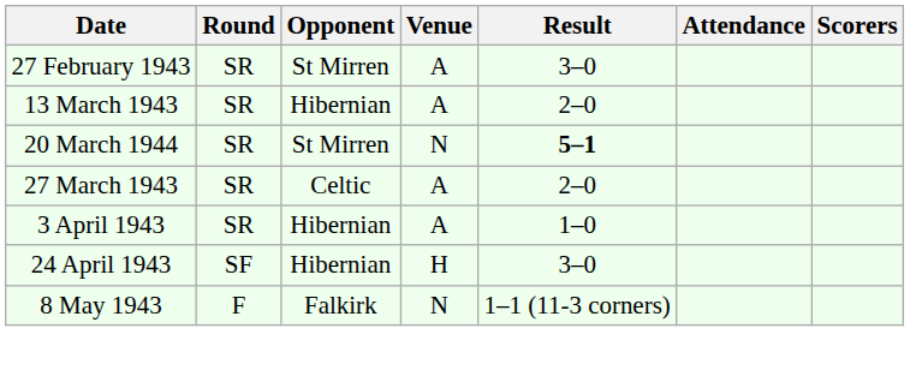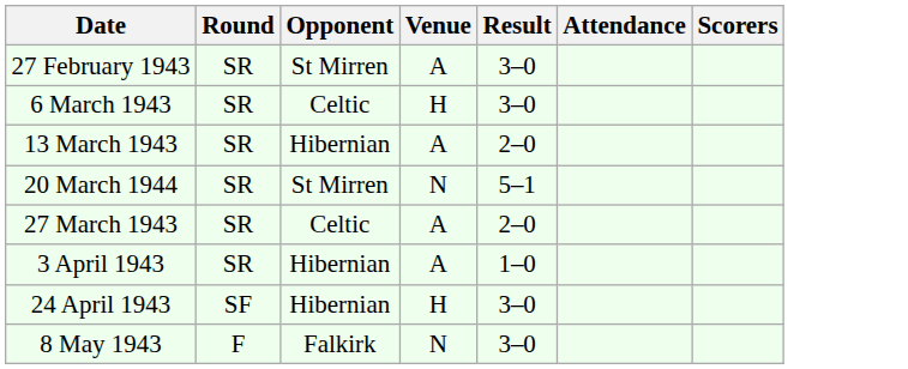+ row: 6 March 1943 | SR | Celtic | H | 3–0
20 March 1944 | Result: bold -> normal
8 May 1943 | Result: 1–1 (11-3 corners) -> 3–0
